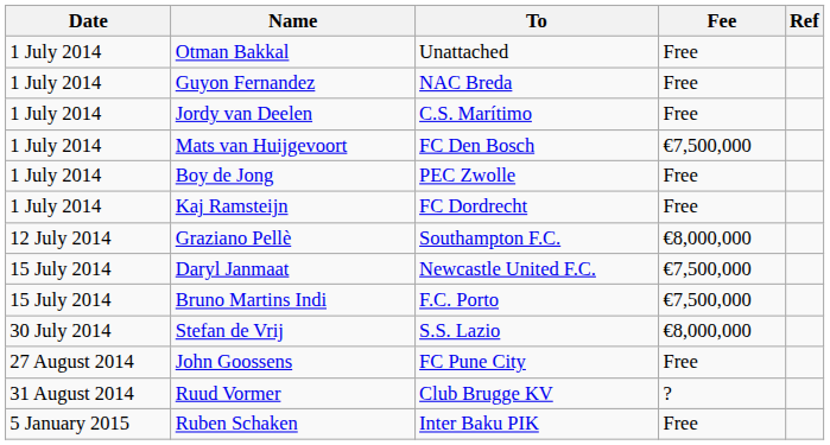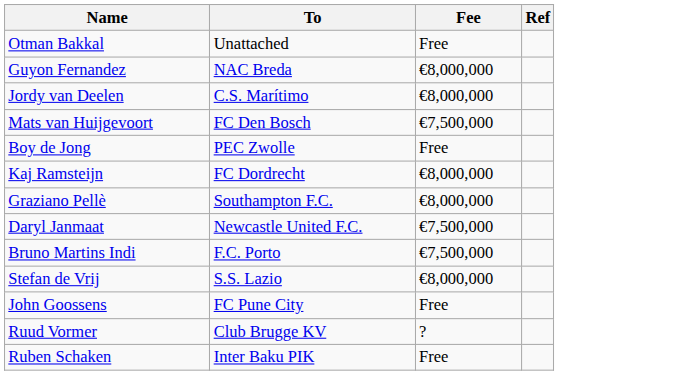- column: Date | 1 July 2014 | 1 July 2014 | 1 July 2014 | 1 July 2014 | 1 July 2014 | 1 July 2014 | 12 July 2014 | 15 July 2014 | 15 July 2014 | 30 July 2014 | 27 August 2014 | 31 August 2014 | 5 January 2015
Guyon Fernandez | Fee: Free -> €8,000,000
Jordy van Deelen | Fee: Free -> €8,000,000
Kaj Ramsteijn | Fee: Free -> €8,000,000
